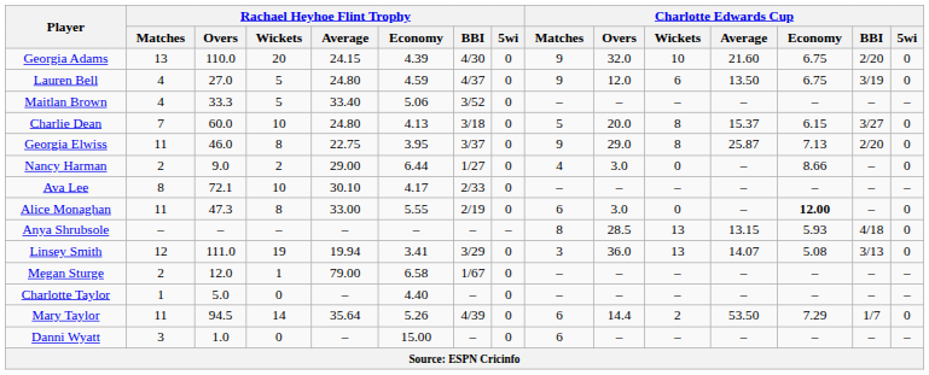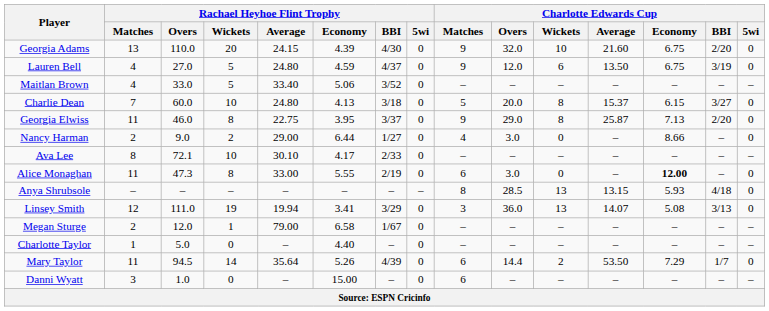Maitlan Brown | Rachael Heyhoe Flint Trophy / Overs: 33.3 -> 33.0
